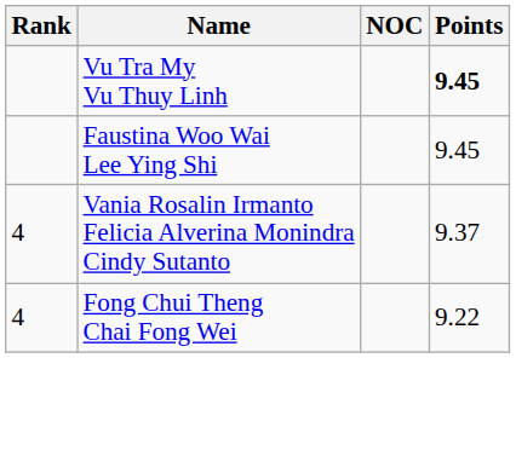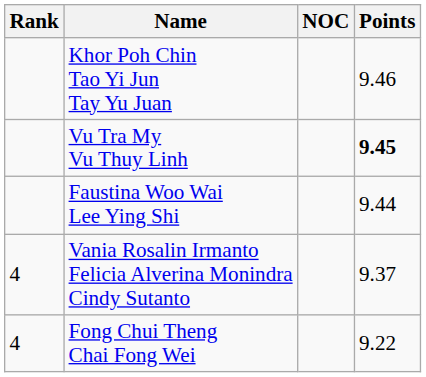+ row: Khor Poh Chin Tao Yi Jun Tay Yu Juan | 9.46
Faustina Woo Wai Lee Ying Shi | Points: 9.45 -> 9.44
